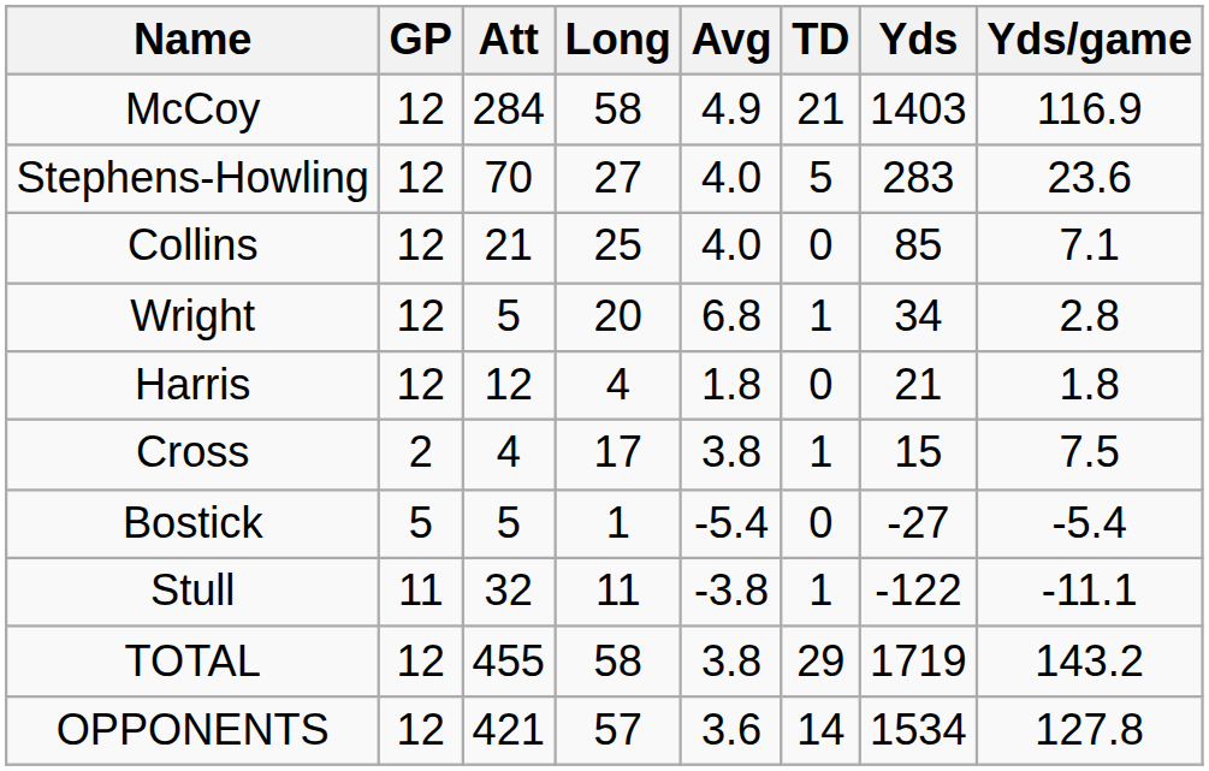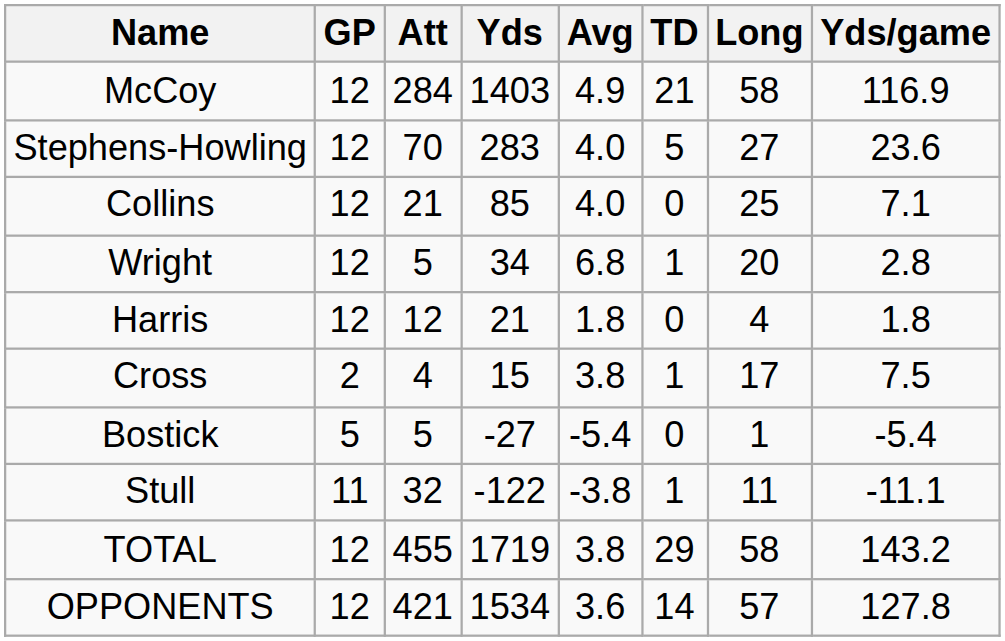columns swapped: Yds <-> Long
